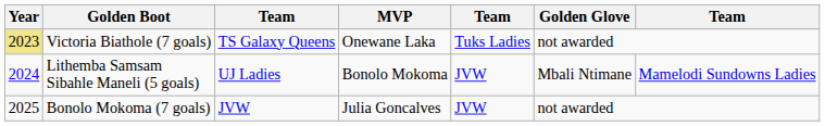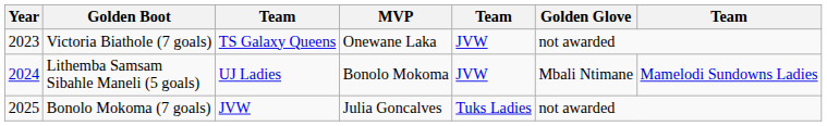Victoria Biathole (7 goals) | Year: khaki background -> no background
Victoria Biathole (7 goals) | column 5: Tuks Ladies -> JVW
Bonolo Mokoma (7 goals) | column 5: JVW -> Tuks Ladies
